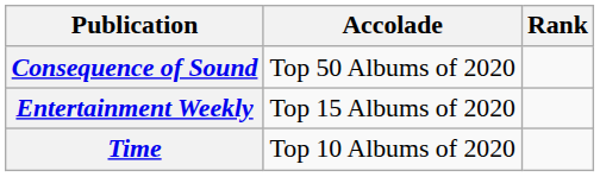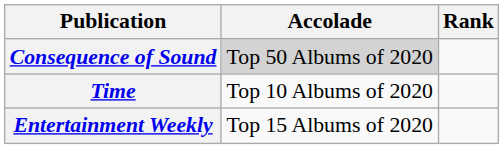Consequence of Sound | Accolade: no background -> lightgrey background
rows swapped: Entertainment Weekly <-> Time
